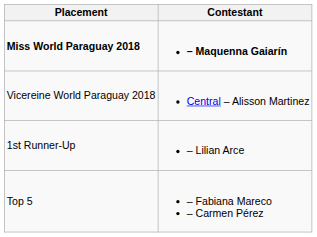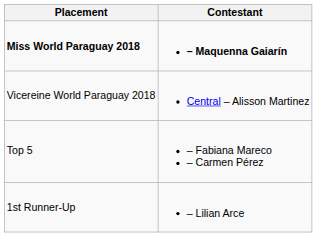rows swapped: 1st Runner-Up <-> Top 5
